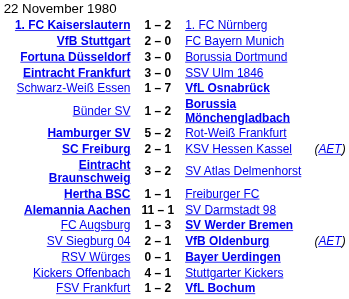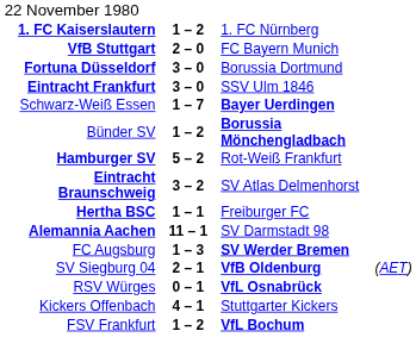Schwarz-Weiß Essen | column 3: VfL Osnabrück -> Bayer Uerdingen
- row: SC Freiburg | 2 – 1 | KSV Hessen Kassel | (AET)
RSV Würges | column 3: Bayer Uerdingen -> VfL Osnabrück
